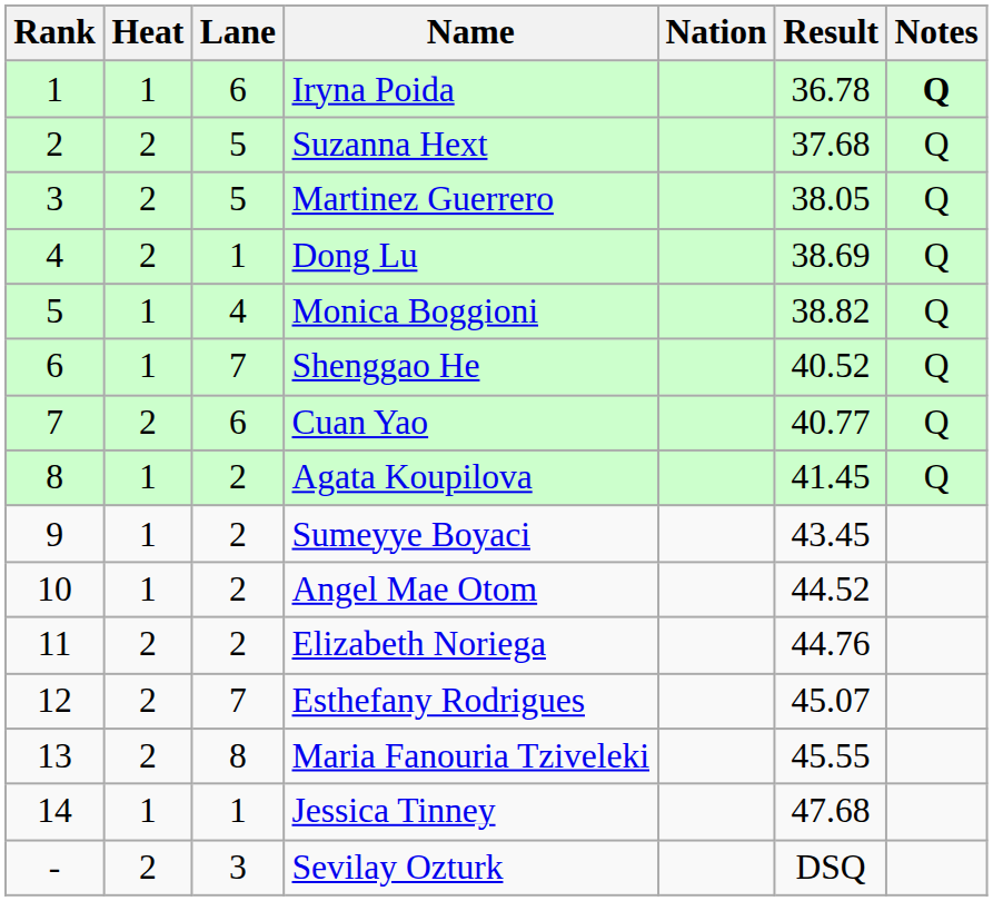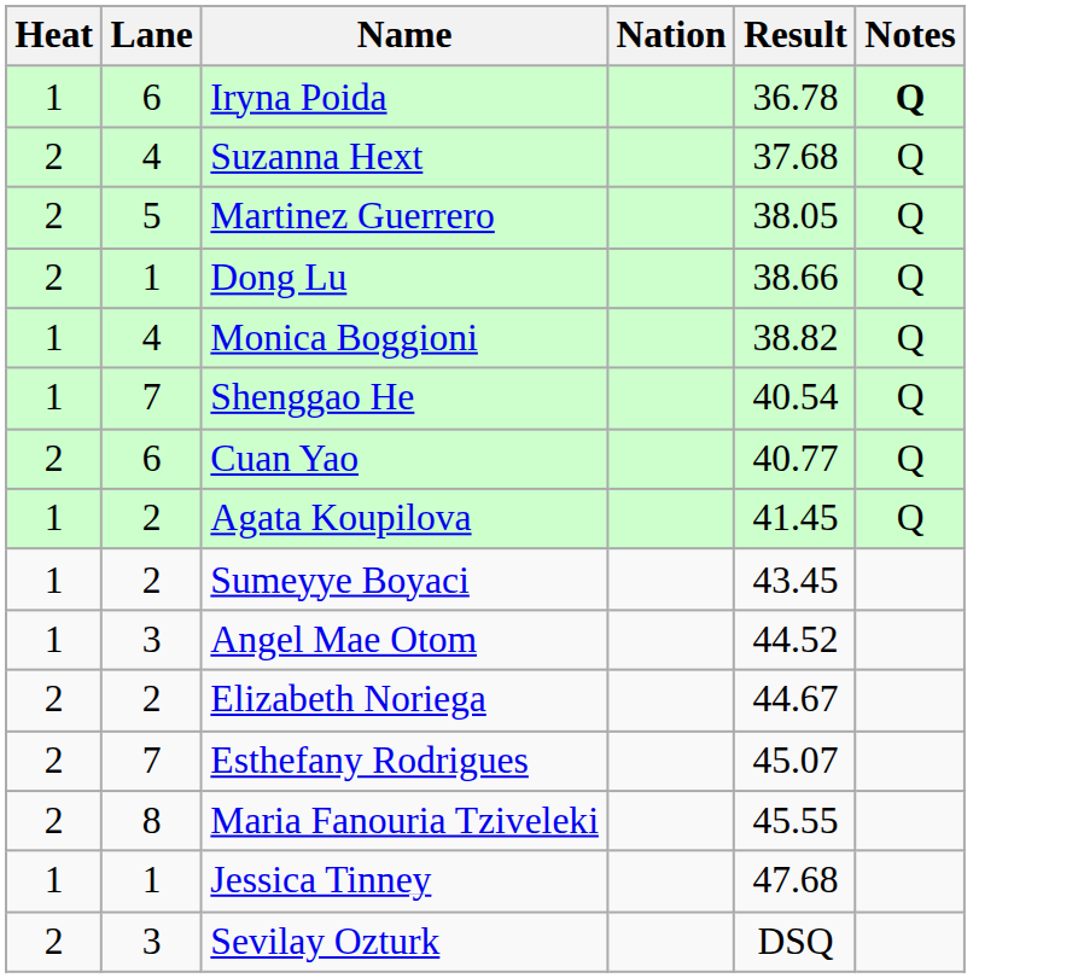- column: Rank | 1 | 2 | 3 | 4 | 5 | 6 | 7 | 8 | 9 | 10 | 11 | 12 | 13 | 14 | -
Suzanna Hext | Lane: 5 -> 4
Dong Lu | Result: 38.69 -> 38.66
Shenggao He | Result: 40.52 -> 40.54
Angel Mae Otom | Lane: 2 -> 3
Elizabeth Noriega | Result: 44.76 -> 44.67
